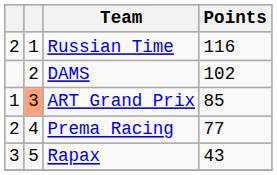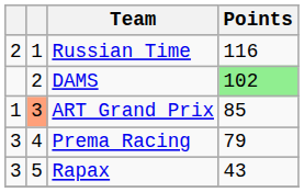DAMS | Points: no background -> lightgreen background
Prema Racing | column 1: 2 -> 3
Prema Racing | Points: 77 -> 79
